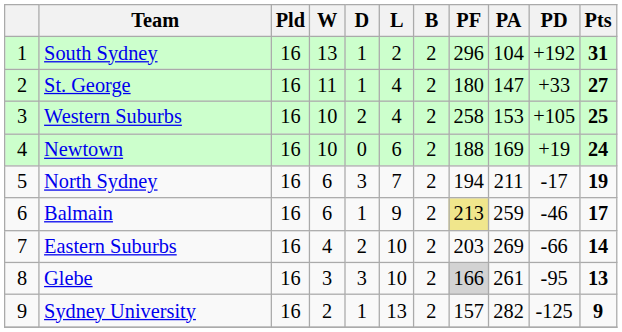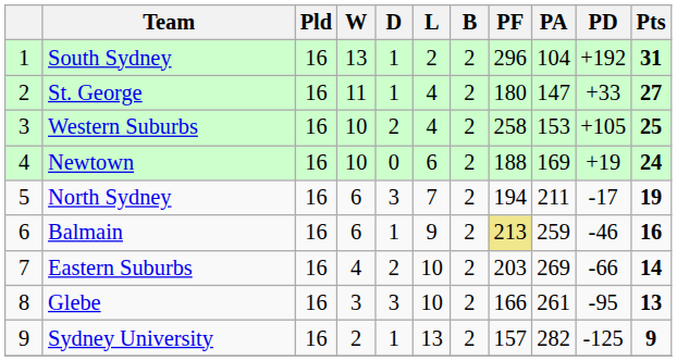Balmain | Pts: 17 -> 16
Glebe | PF: lightgrey background -> no background
